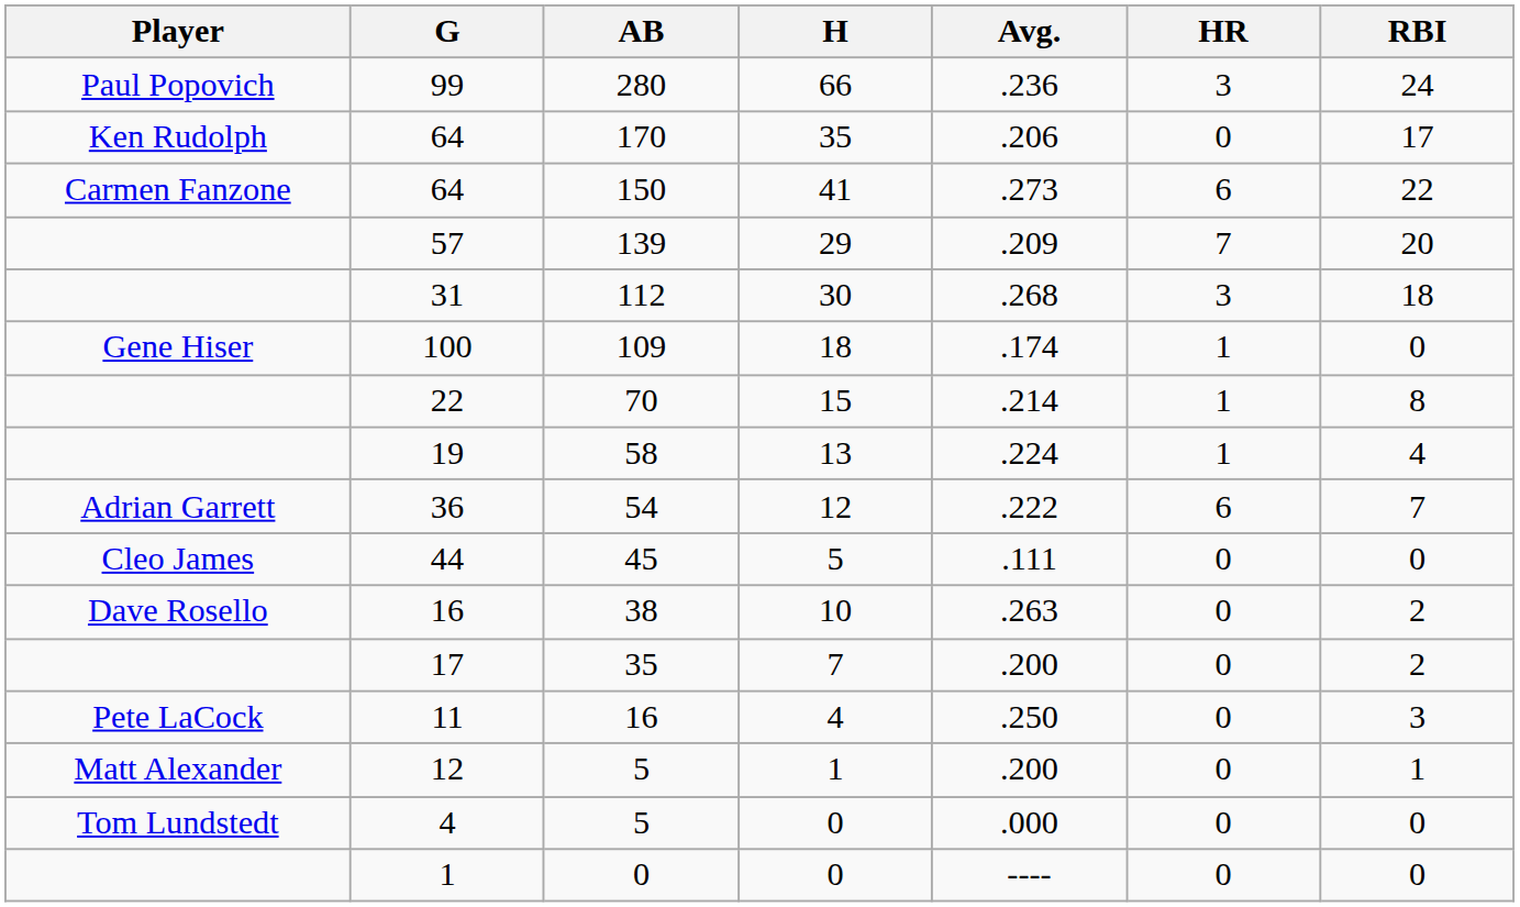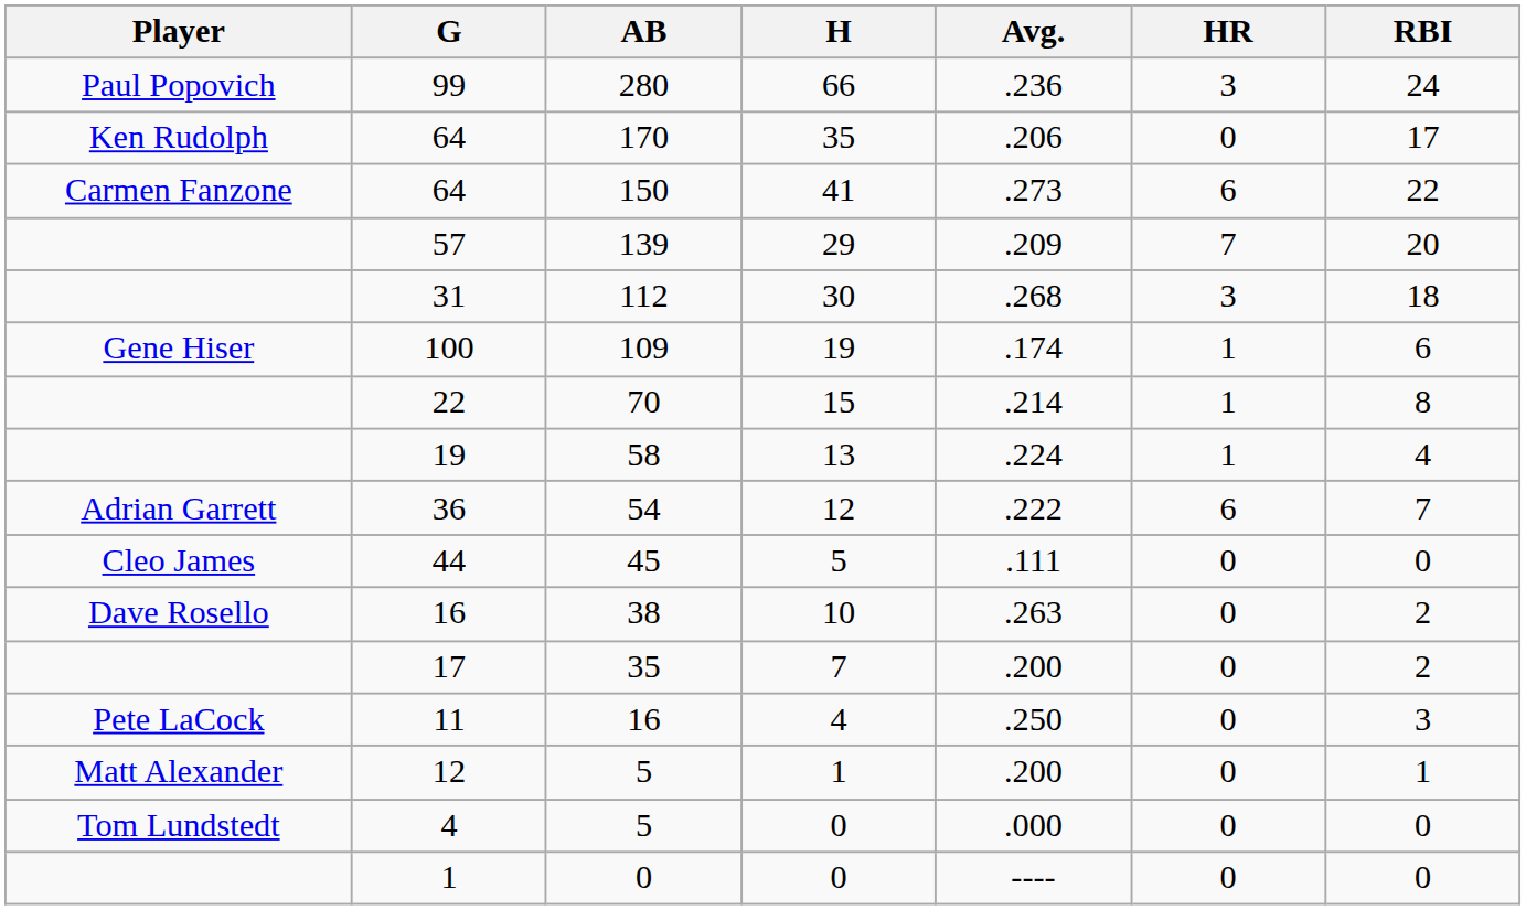100 | H: 18 -> 19
100 | RBI: 0 -> 6
